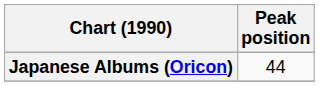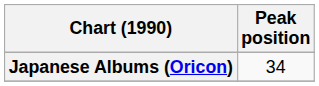Japanese Albums (Oricon) | Peak position: 44 -> 34
